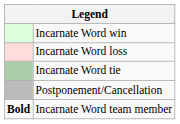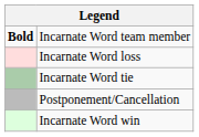rows swapped: Incarnate Word win <-> Incarnate Word team member
